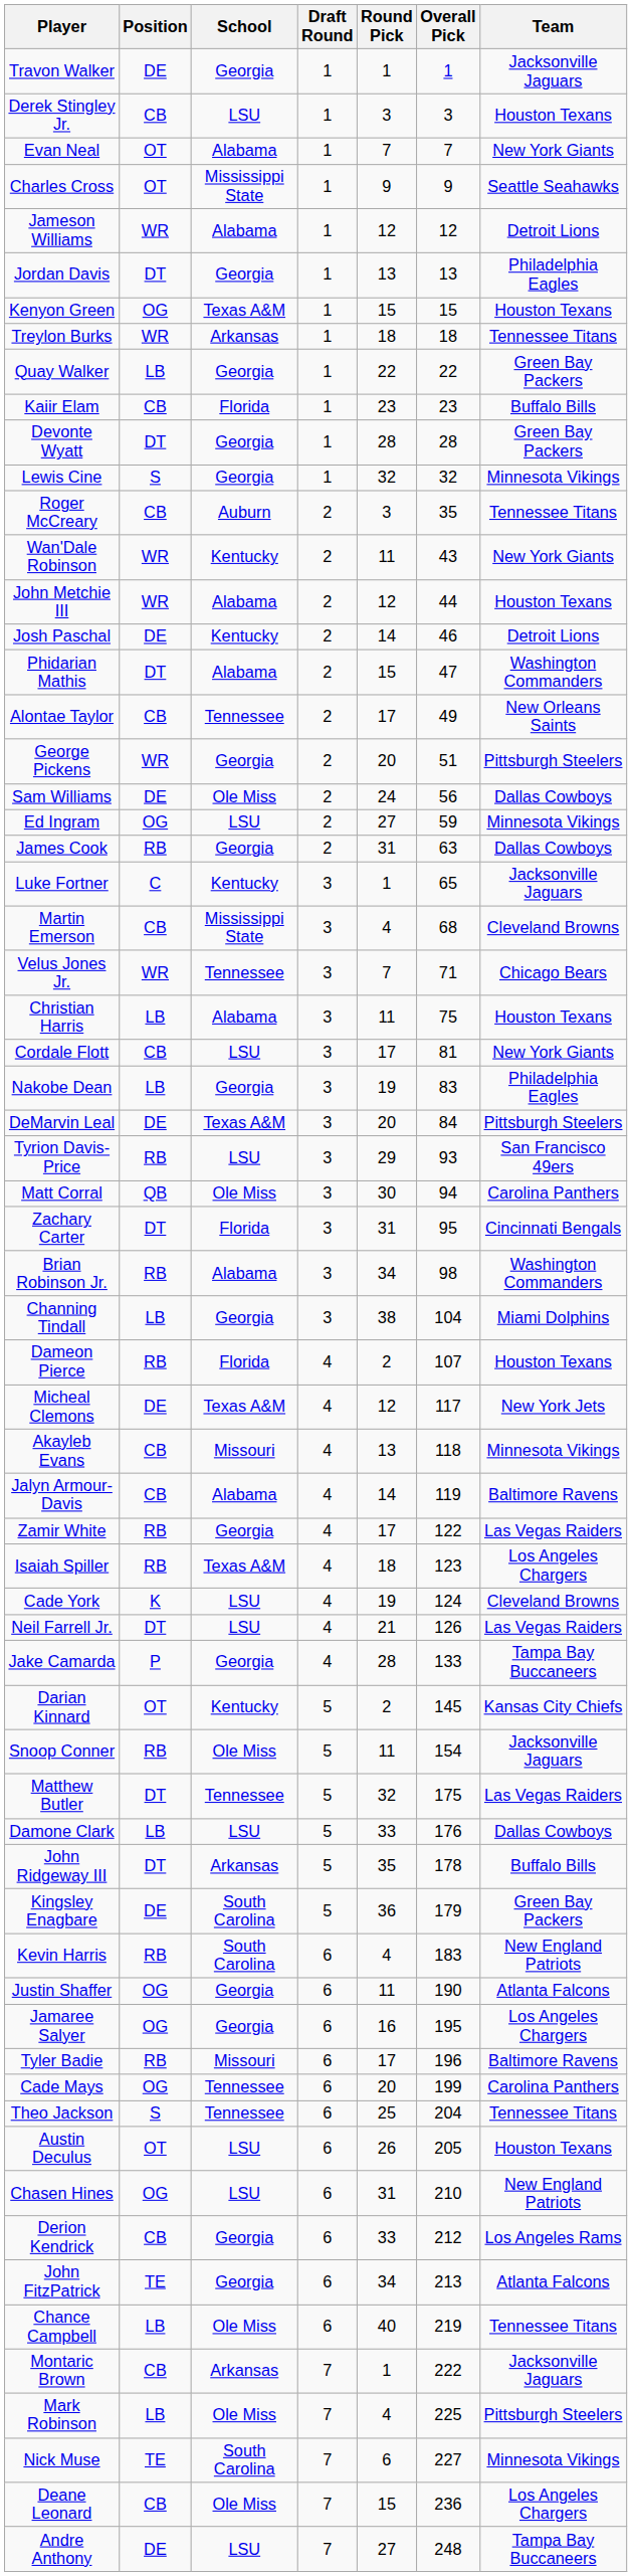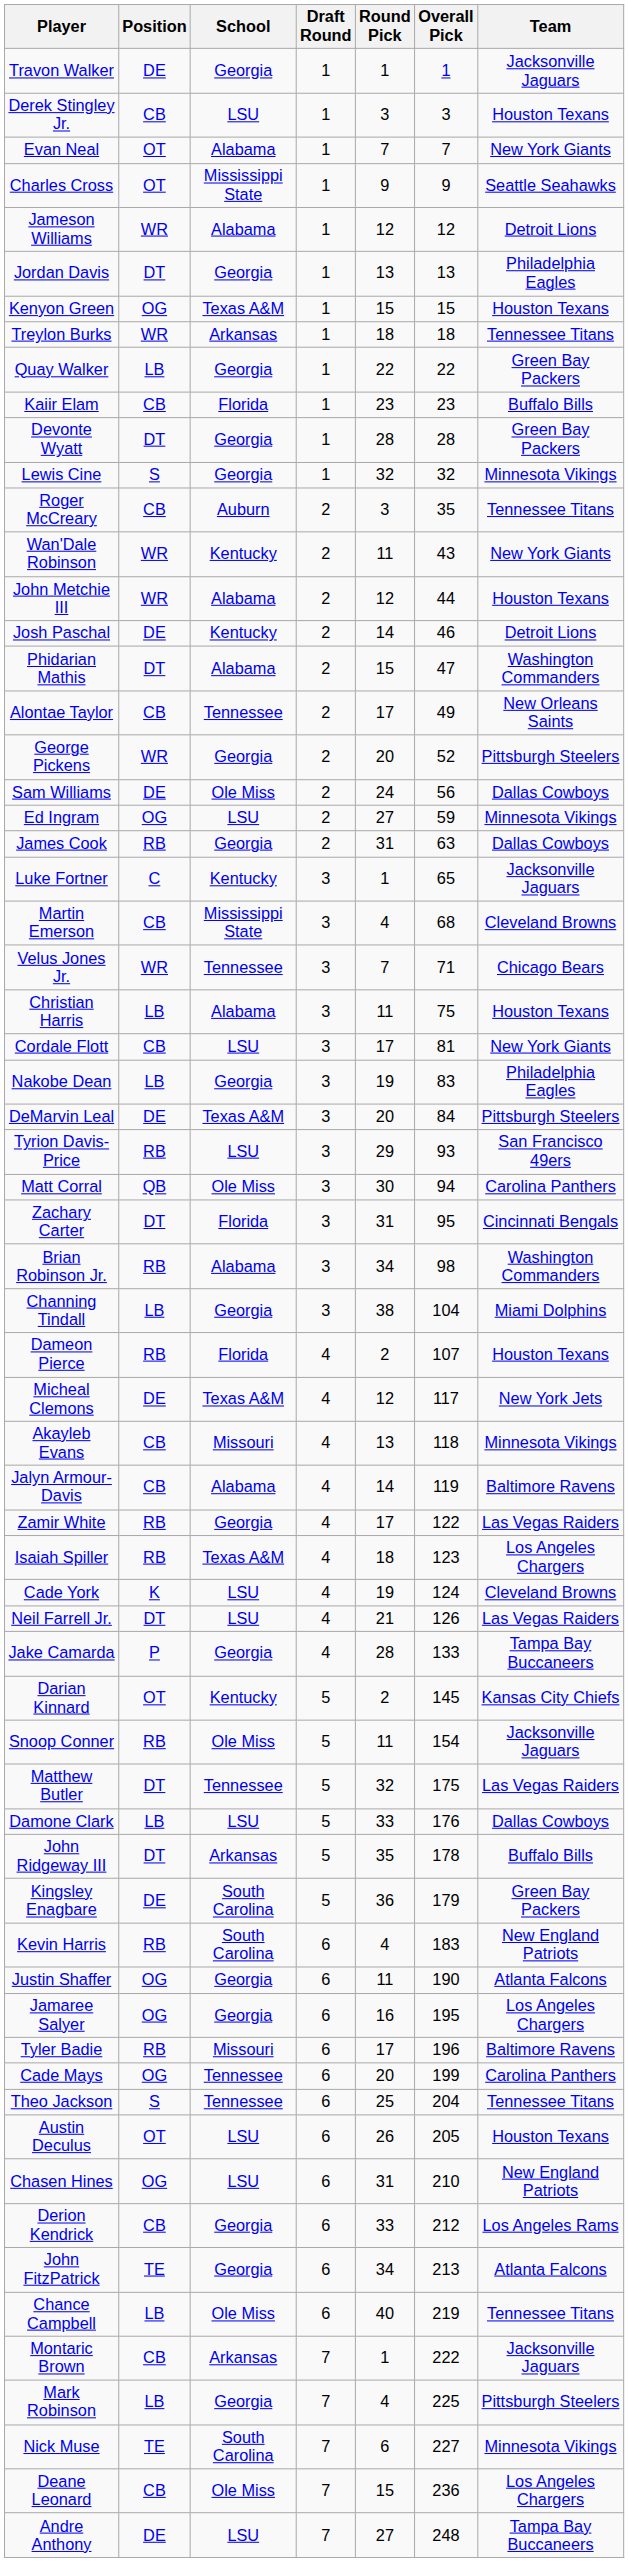George Pickens | Overall Pick: 51 -> 52
Mark Robinson | School: Ole Miss -> Georgia
